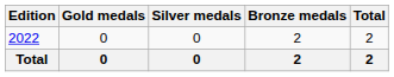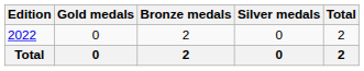columns swapped: Silver medals <-> Bronze medals
